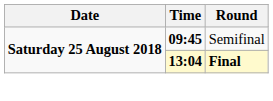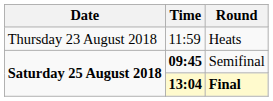+ row: Thursday 23 August 2018 | 11:59 | Heats
